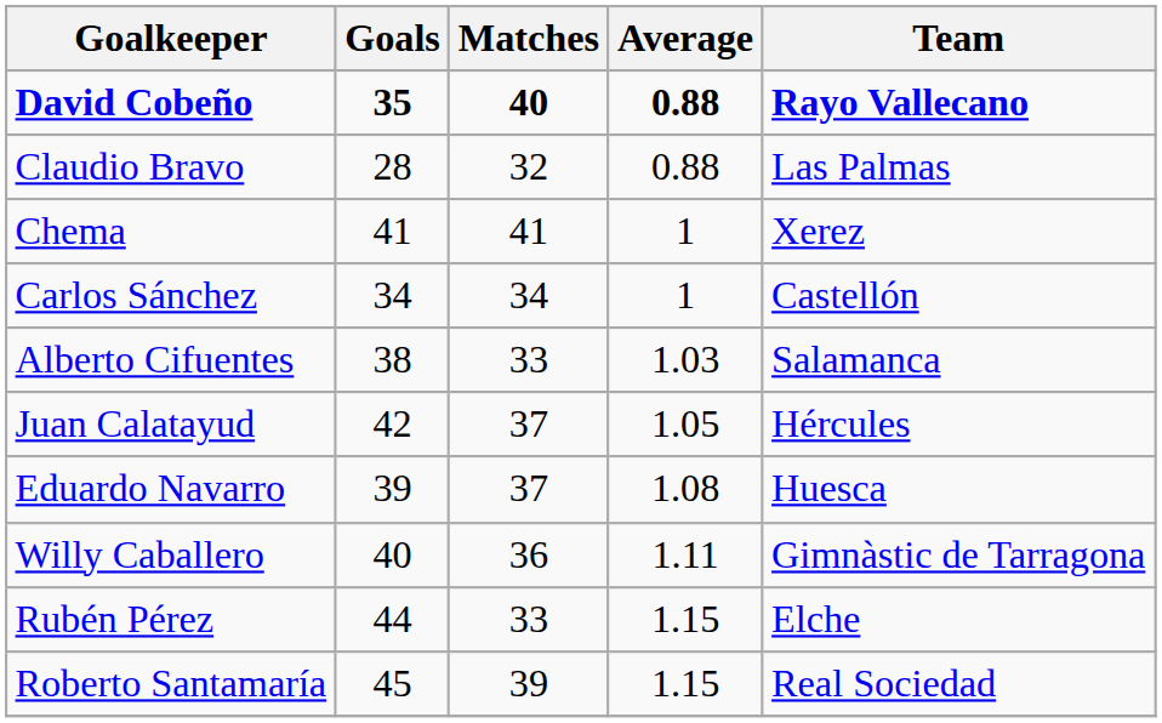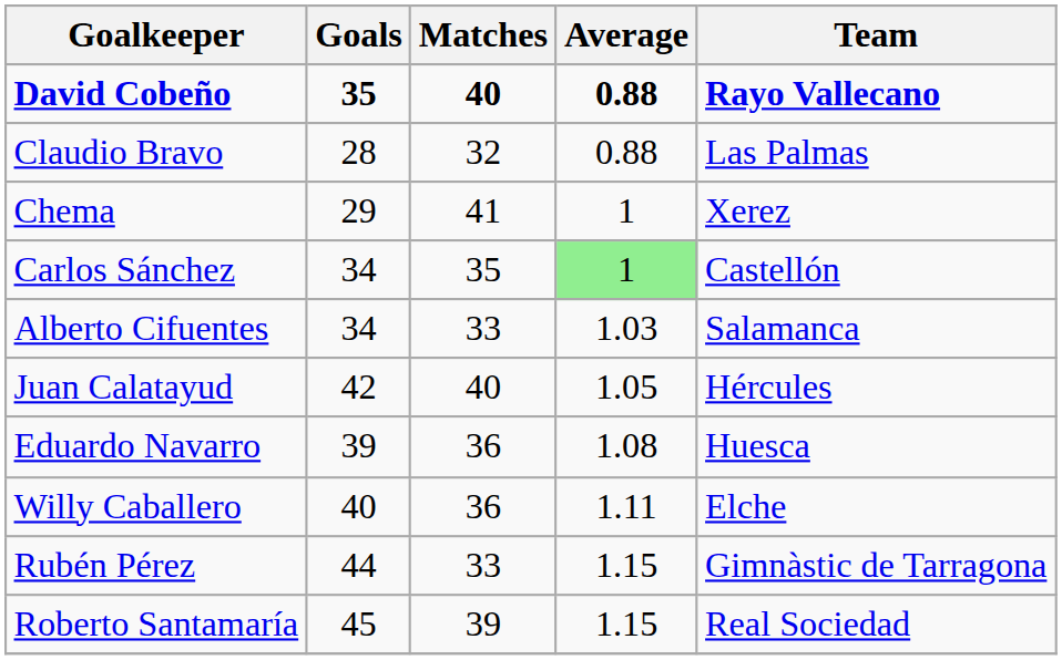Chema | Goals: 41 -> 29
Carlos Sánchez | Matches: 34 -> 35
Carlos Sánchez | Average: no background -> lightgreen background
Alberto Cifuentes | Goals: 38 -> 34
Juan Calatayud | Matches: 37 -> 40
Eduardo Navarro | Matches: 37 -> 36
Willy Caballero | Team: Gimnàstic de Tarragona -> Elche
Rubén Pérez | Team: Elche -> Gimnàstic de Tarragona
